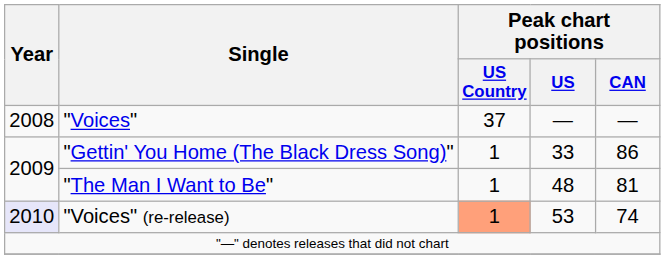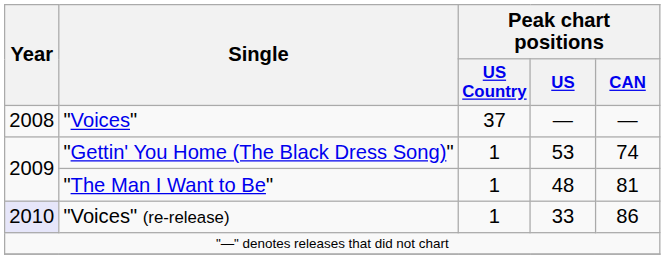"Gettin' You Home (The Black Dress Song)" | Peak chart positions / US: 33 -> 53
"Gettin' You Home (The Black Dress Song)" | Peak chart positions / CAN: 86 -> 74
"Voices" (re-release) | Peak chart positions / US Country: lightsalmon background -> no background
"Voices" (re-release) | Peak chart positions / US: 53 -> 33
"Voices" (re-release) | Peak chart positions / CAN: 74 -> 86
